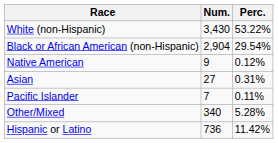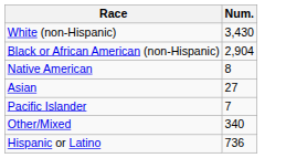- column: Perc. | 53.22% | 29.54% | 0.12% | 0.31% | 0.11% | 5.28% | 11.42%
Native American | Num.: 9 -> 8
